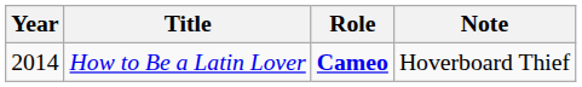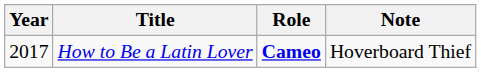How to Be a Latin Lover | Year: 2014 -> 2017
